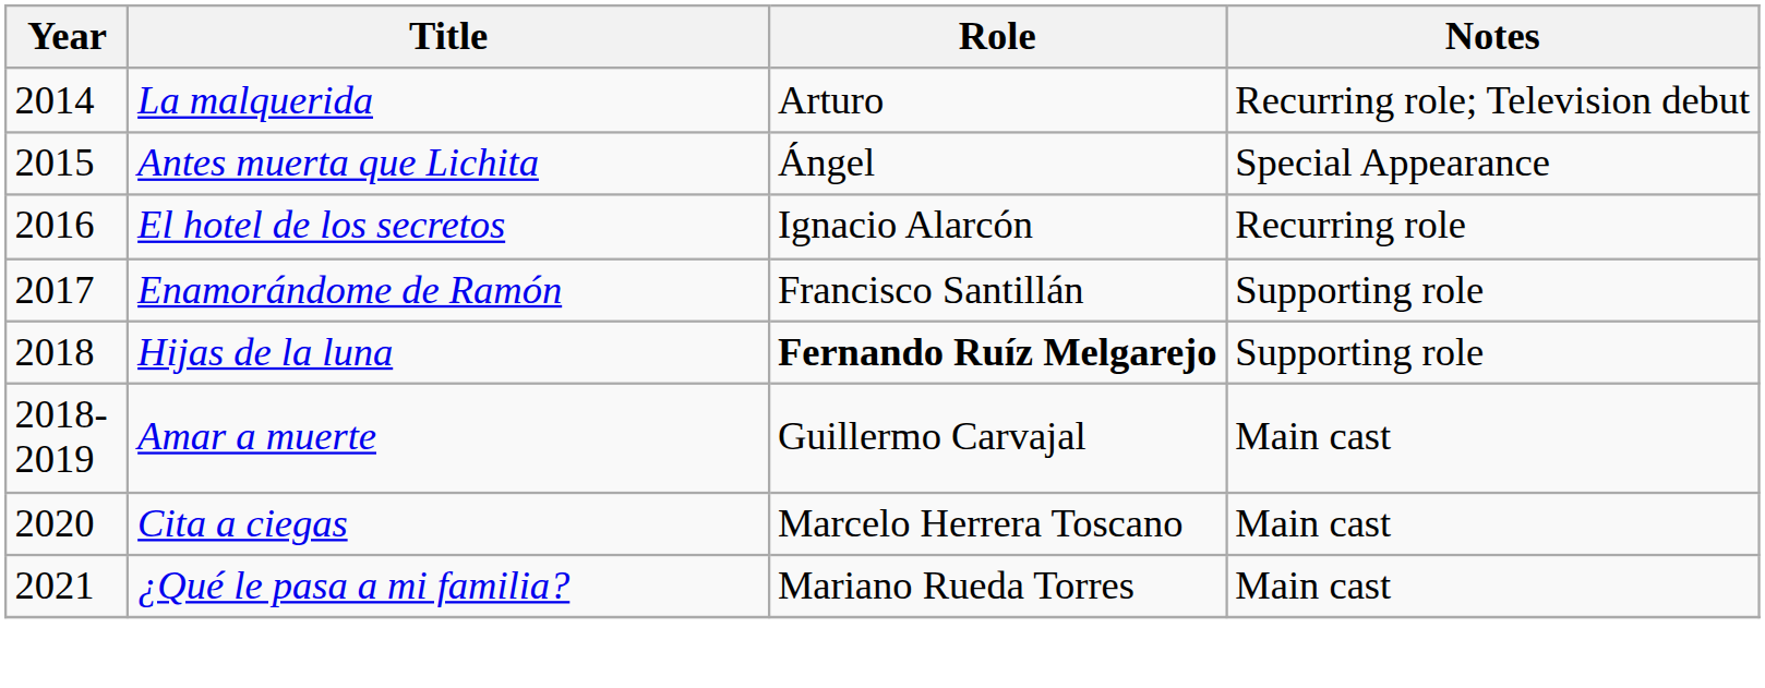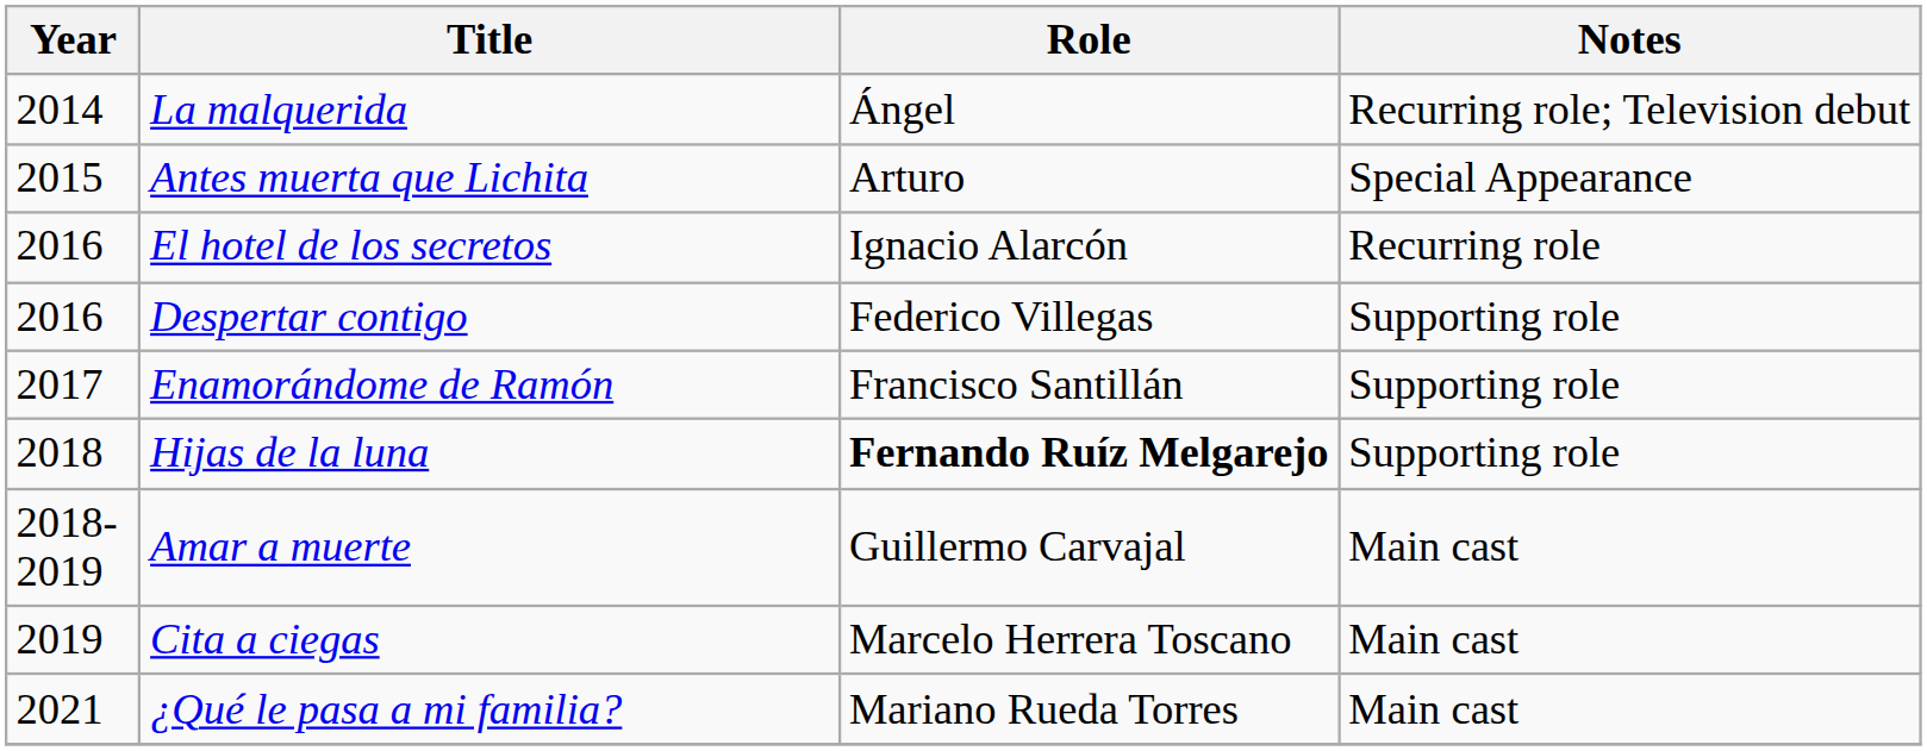La malquerida | Role: Arturo -> Ángel
Antes muerta que Lichita | Role: Ángel -> Arturo
+ row: 2016 | Despertar contigo | Federico Villegas | Supporting role
Cita a ciegas | Year: 2020 -> 2019
